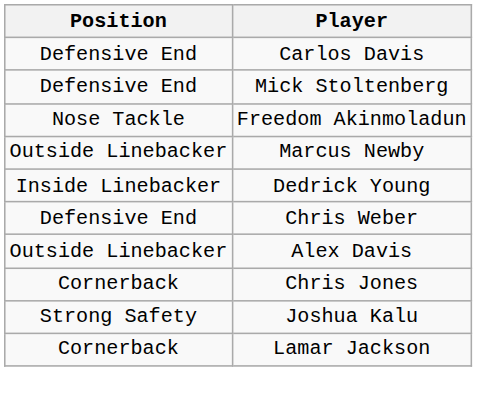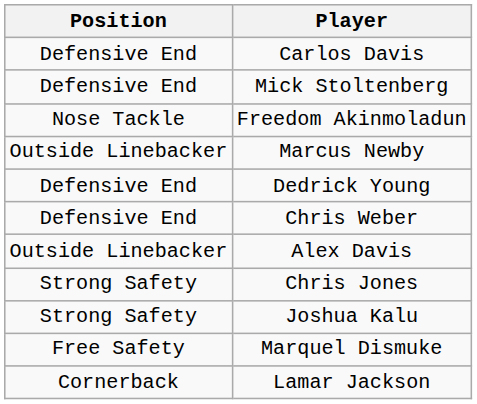Dedrick Young | Position: Inside Linebacker -> Defensive End
Chris Jones | Position: Cornerback -> Strong Safety
+ row: Free Safety | Marquel Dismuke
